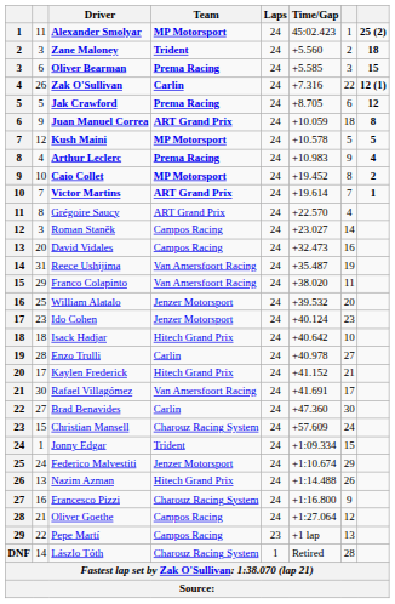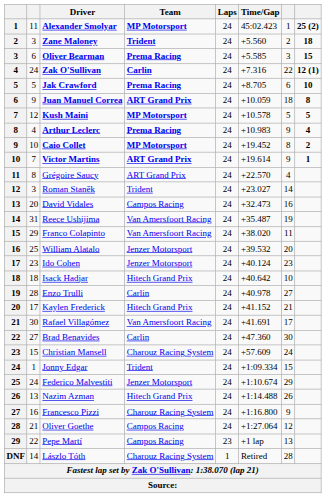Zak O'Sullivan | column 2: 26 -> 24
Jak Crawford | column 8: 12 -> 10
Victor Martins | column 7: 7 -> 9
Roman Staněk | Team: Campos Racing -> Trident
